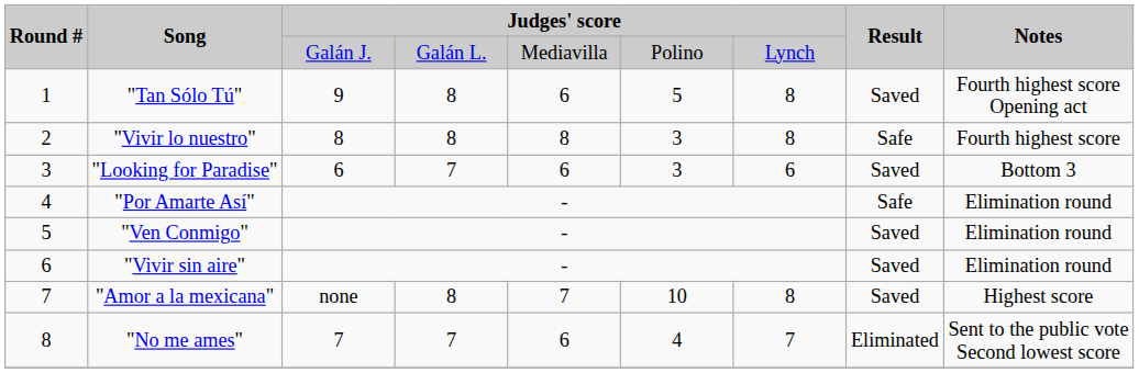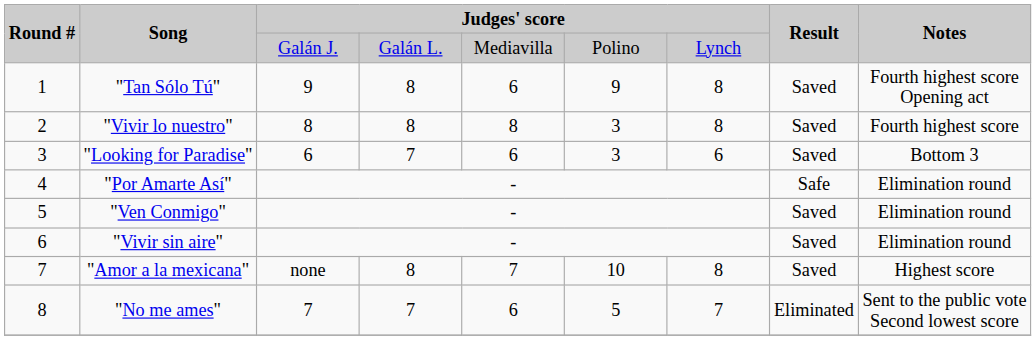"Tan Sólo Tú" | column 6: 5 -> 9
"Vivir lo nuestro" | Result: Safe -> Saved
"No me ames" | column 6: 4 -> 5
